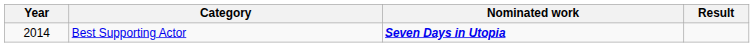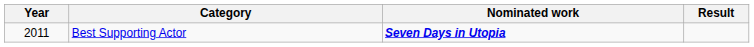Best Supporting Actor | Year: 2014 -> 2011
